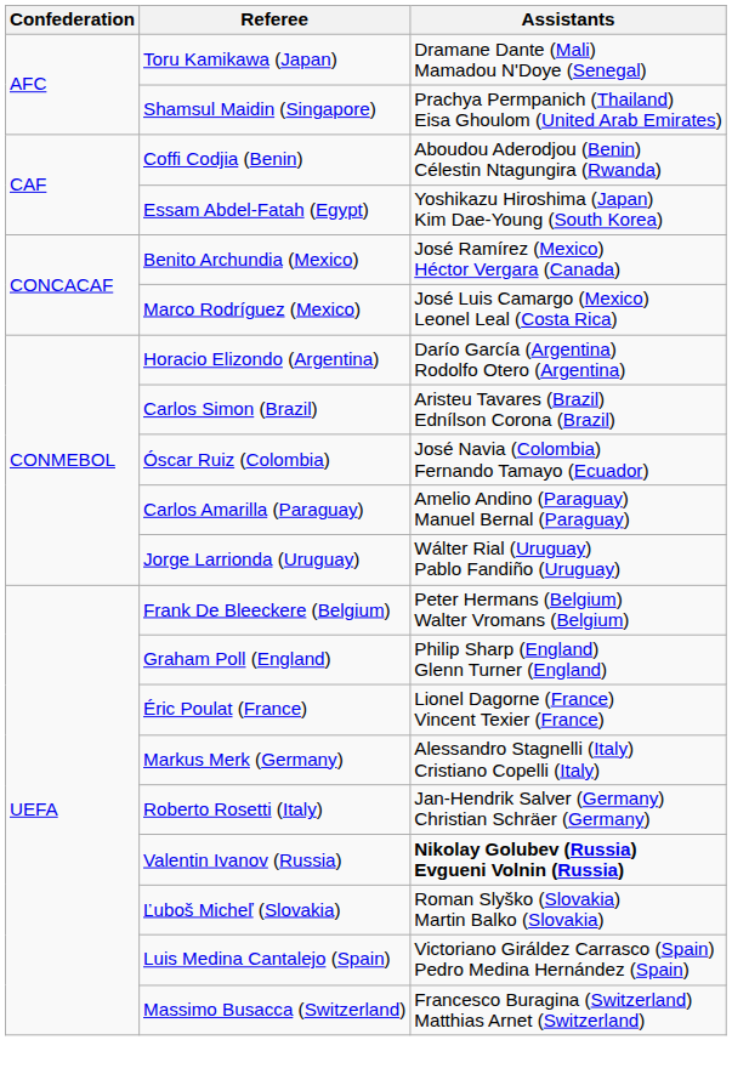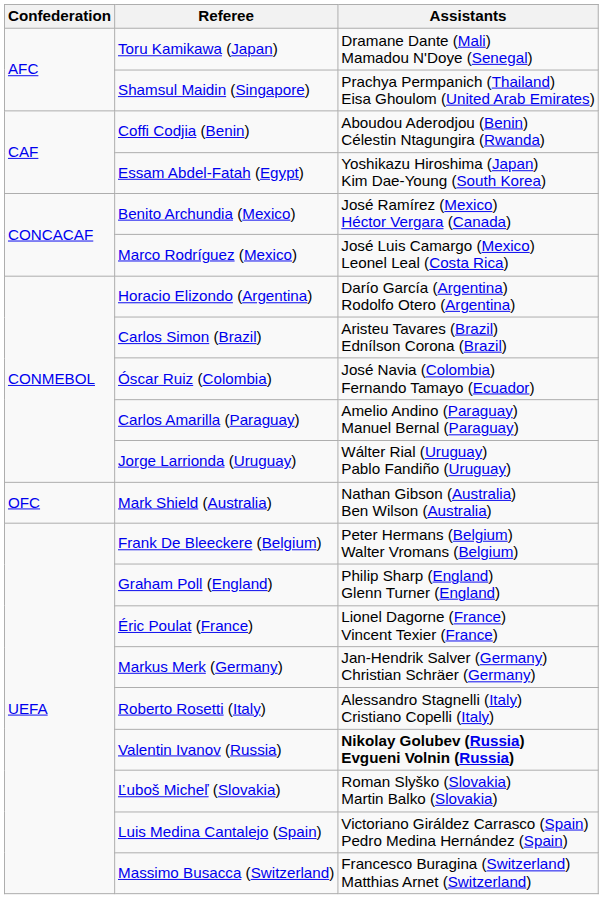+ row: OFC | Mark Shield (Australia) | Nathan Gibson (Australia) Ben Wilson (Australia)
Markus Merk (Germany) | Assistants: Alessandro Stagnelli (Italy) Cristiano Copelli (Italy) -> Jan-Hendrik Salver (Germany) Christian Schräer (Germany)
Roberto Rosetti (Italy) | Assistants: Jan-Hendrik Salver (Germany) Christian Schräer (Germany) -> Alessandro Stagnelli (Italy) Cristiano Copelli (Italy)
